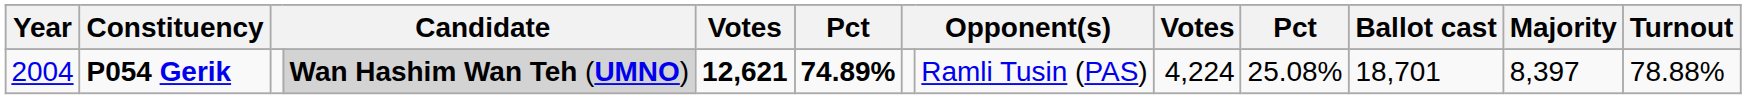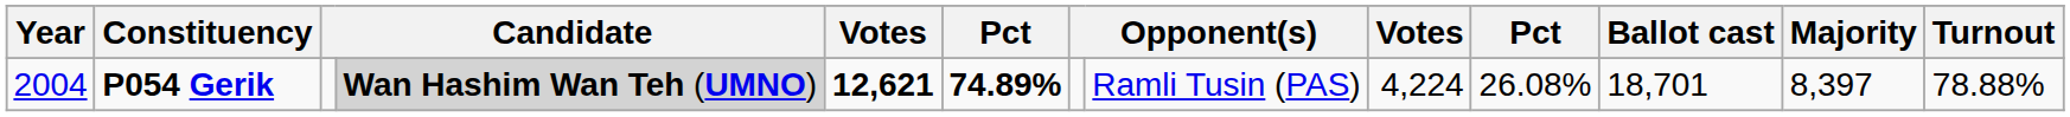P054 Gerik | column 10: 25.08% -> 26.08%
